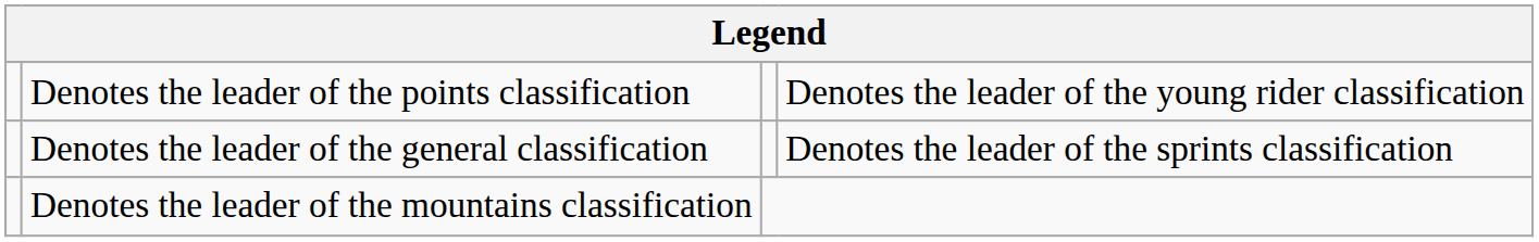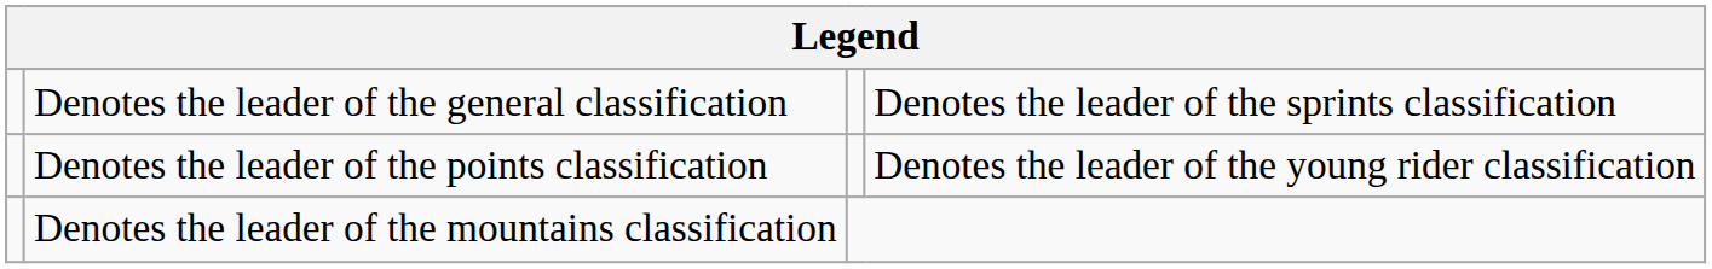rows swapped: Denotes the leader of the general classification <-> Denotes the leader of the points classification
